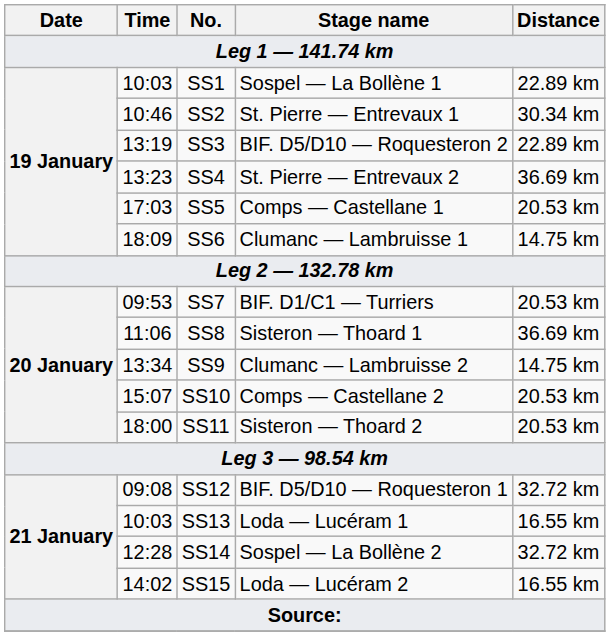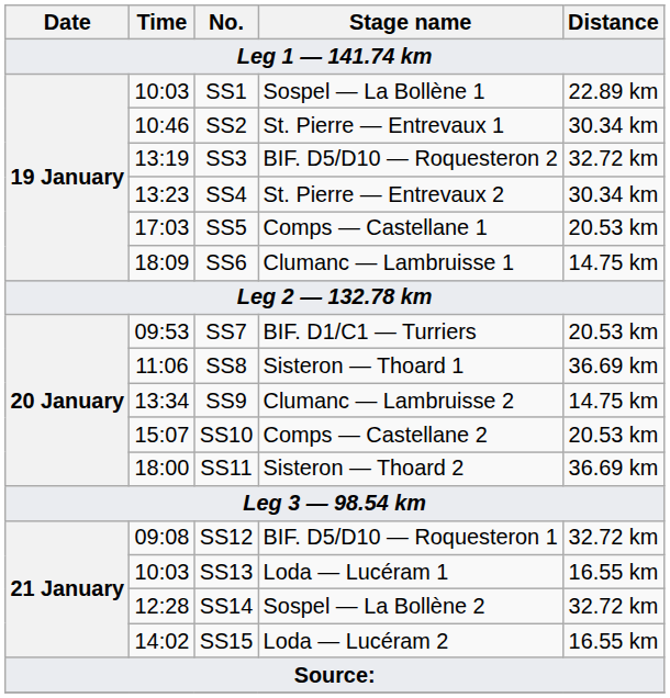SS3 | Distance: 22.89 km -> 32.72 km
SS4 | Distance: 36.69 km -> 30.34 km
SS11 | Distance: 20.53 km -> 36.69 km
